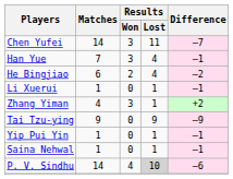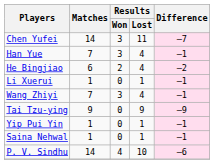+ row: Wang Zhiyi | 7 | 3 | 4 | –1
- row: Zhang Yiman | 4 | 3 | 1 | +2
P. V. Sindhu | Results / Lost: lightgrey background -> no background
